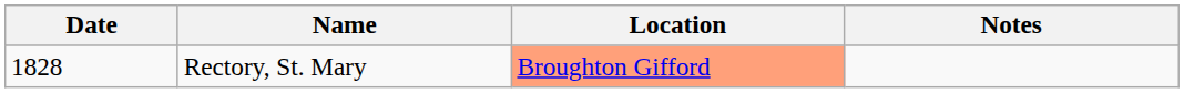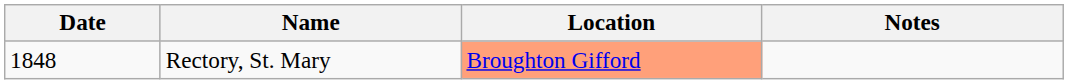Rectory, St. Mary | Date: 1828 -> 1848
